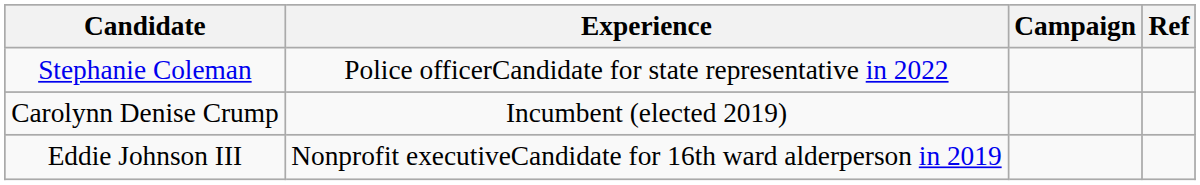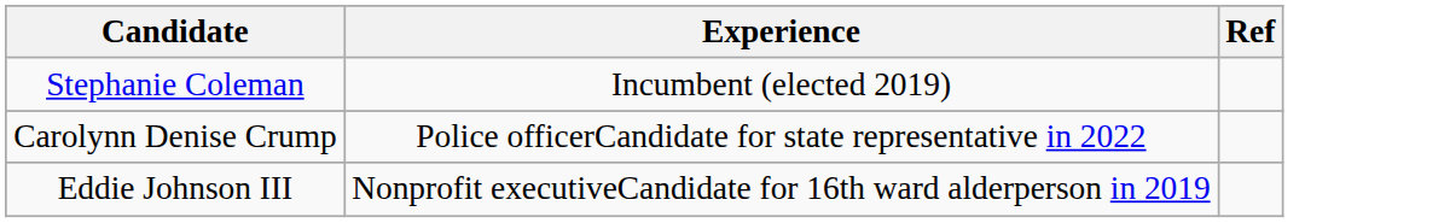- column: Campaign
Stephanie Coleman | Experience: Police officerCandidate for state representative in 2022 -> Incumbent (elected 2019)
Carolynn Denise Crump | Experience: Incumbent (elected 2019) -> Police officerCandidate for state representative in 2022
